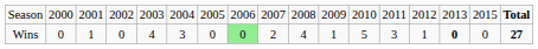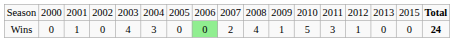Wins | column 15: bold -> normal
Wins | column 17: 27 -> 24
